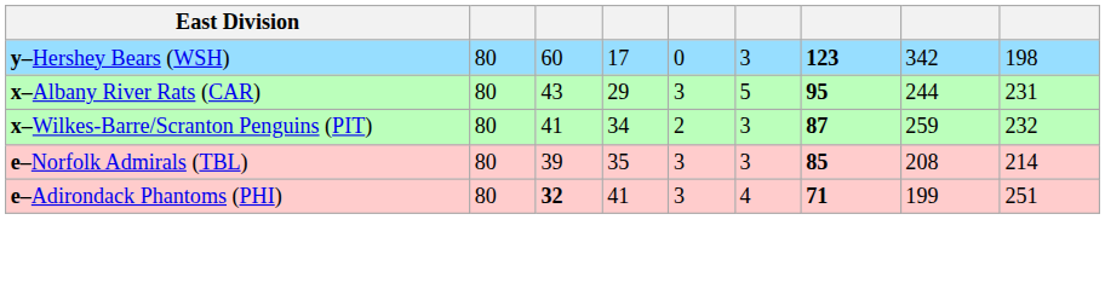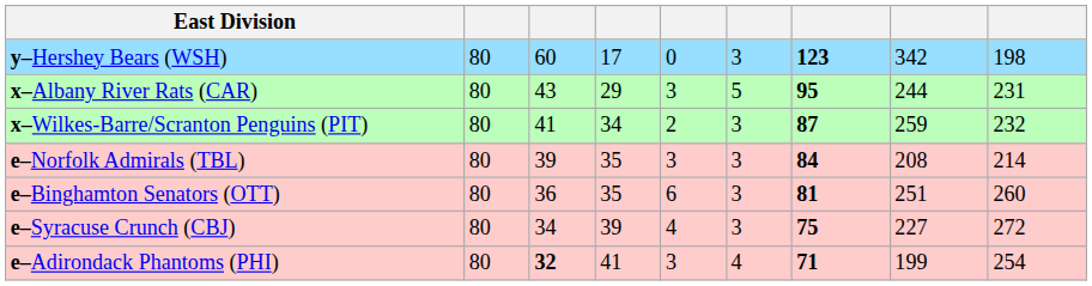e–Norfolk Admirals (TBL) | column 7: 85 -> 84
+ row: e–Binghamton Senators (OTT) | 80 | 36 | 35 | 6 | 3 | 81 | 251 | 260
+ row: e–Syracuse Crunch (CBJ) | 80 | 34 | 39 | 4 | 3 | 75 | 227 | 272
e–Adirondack Phantoms (PHI) | column 9: 251 -> 254
